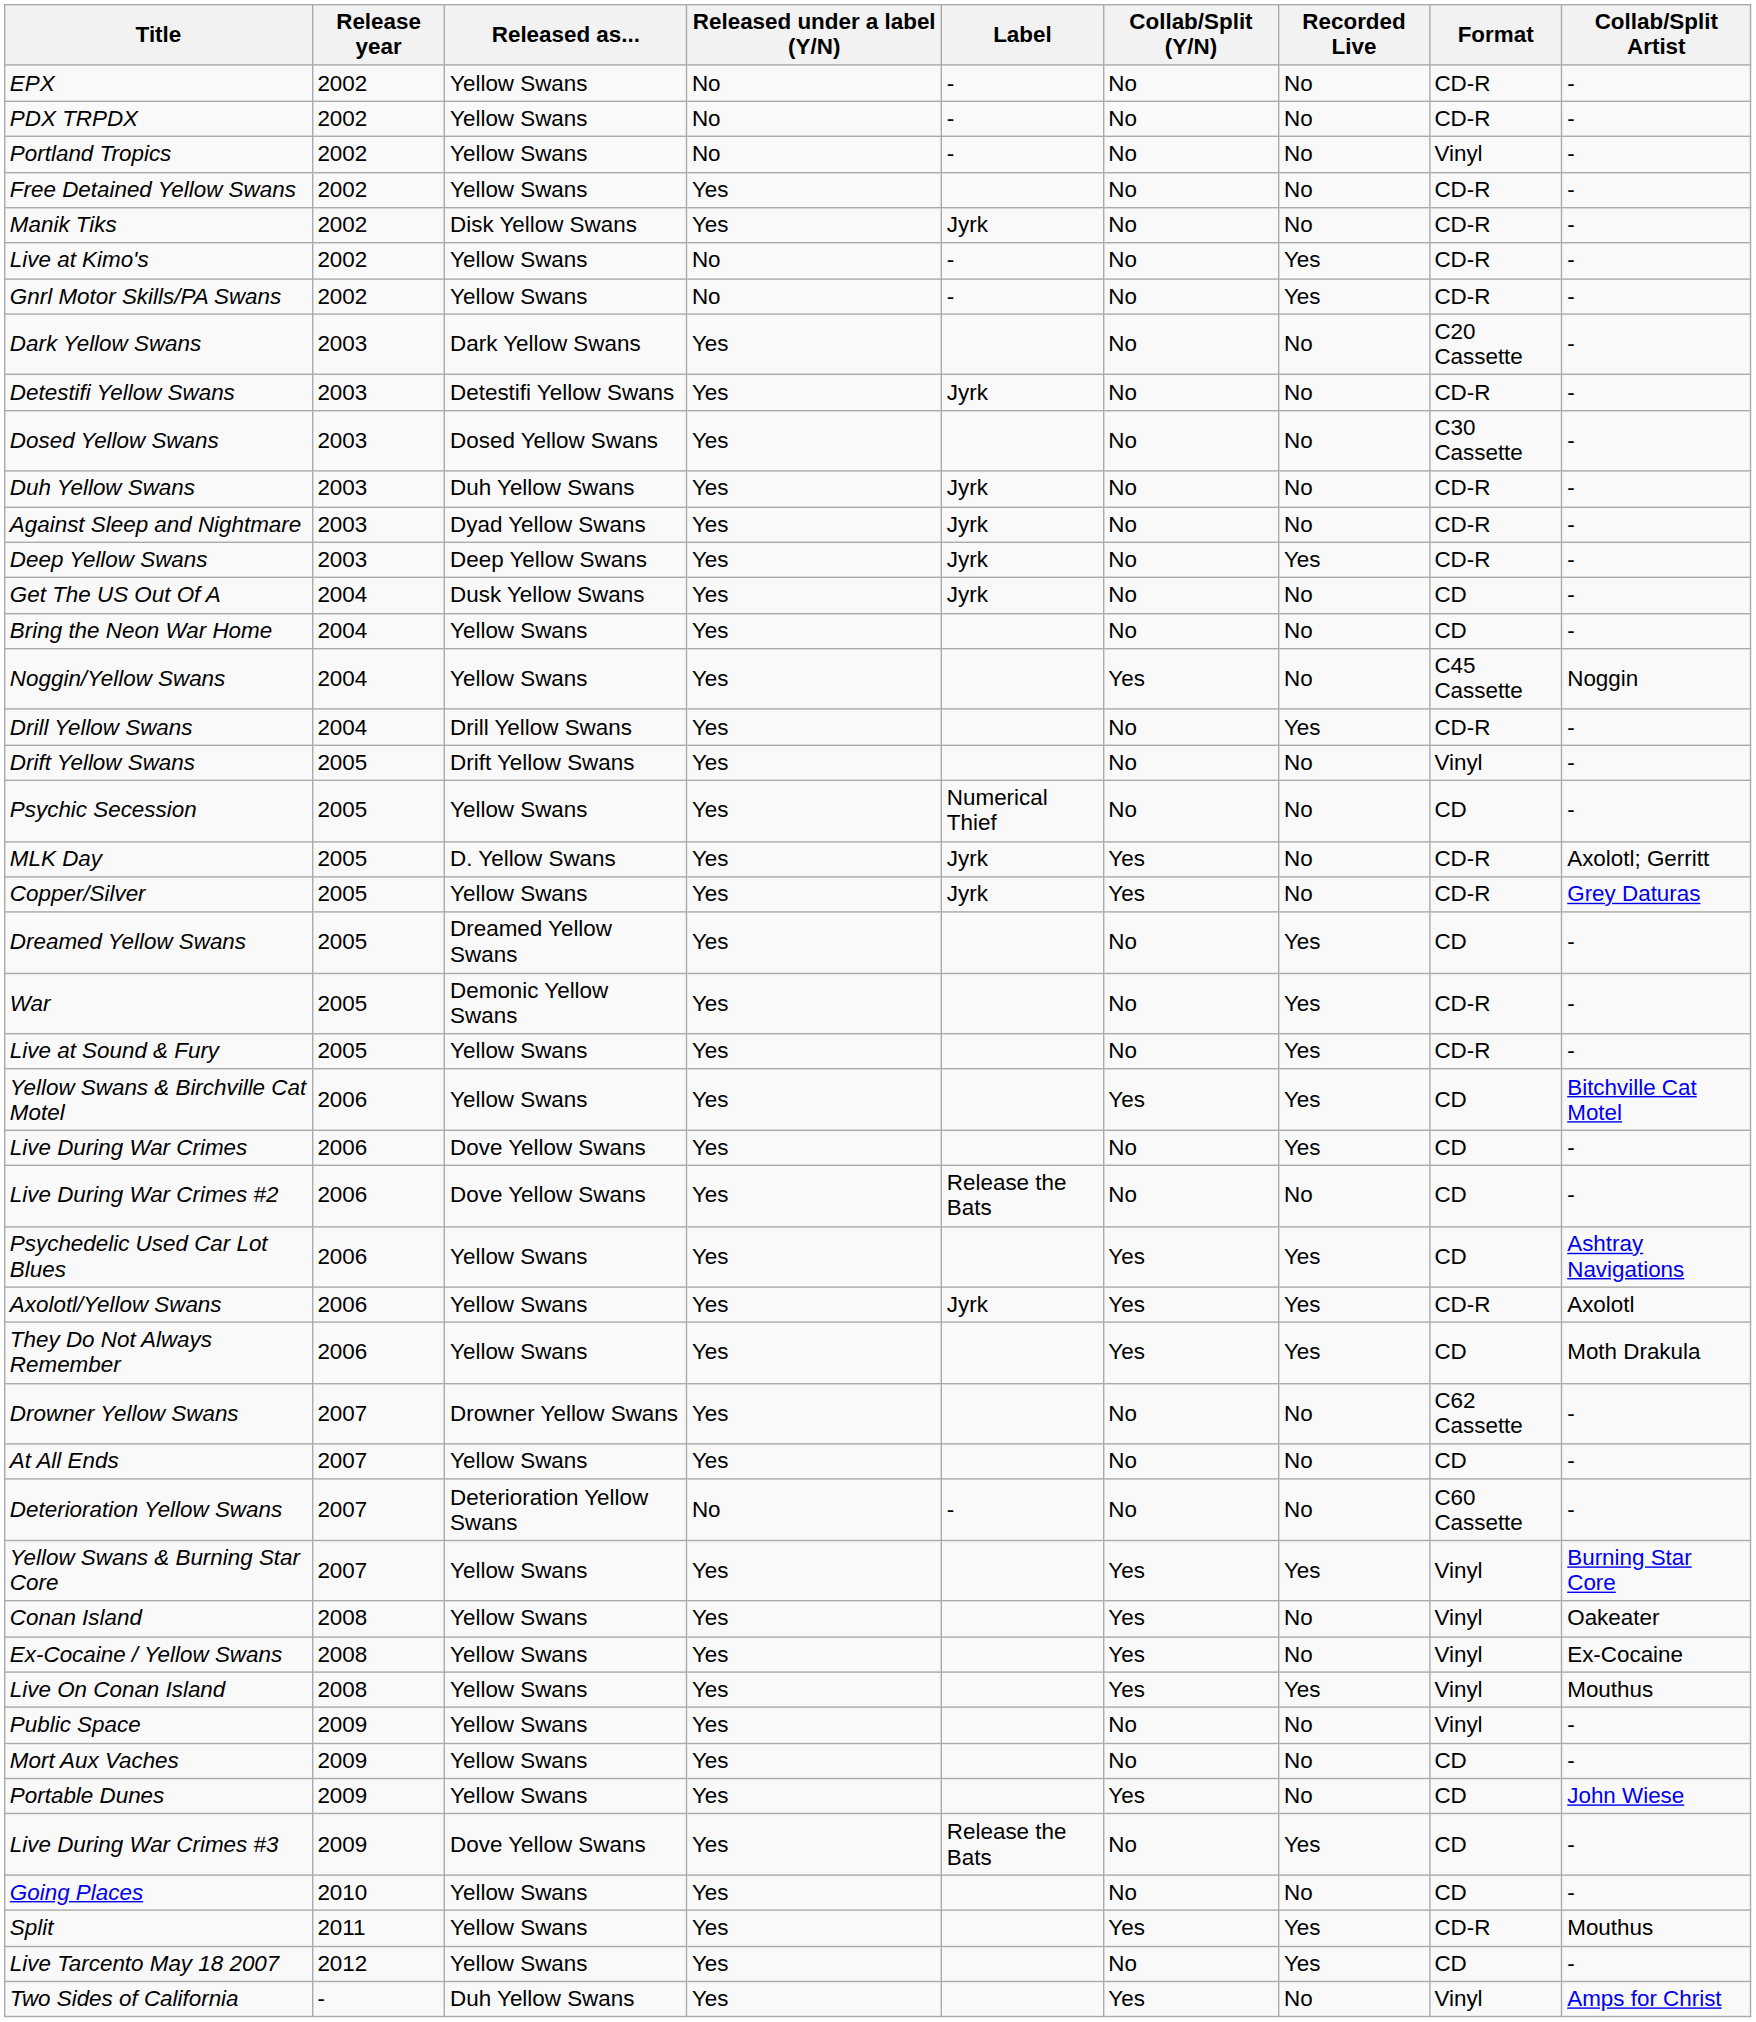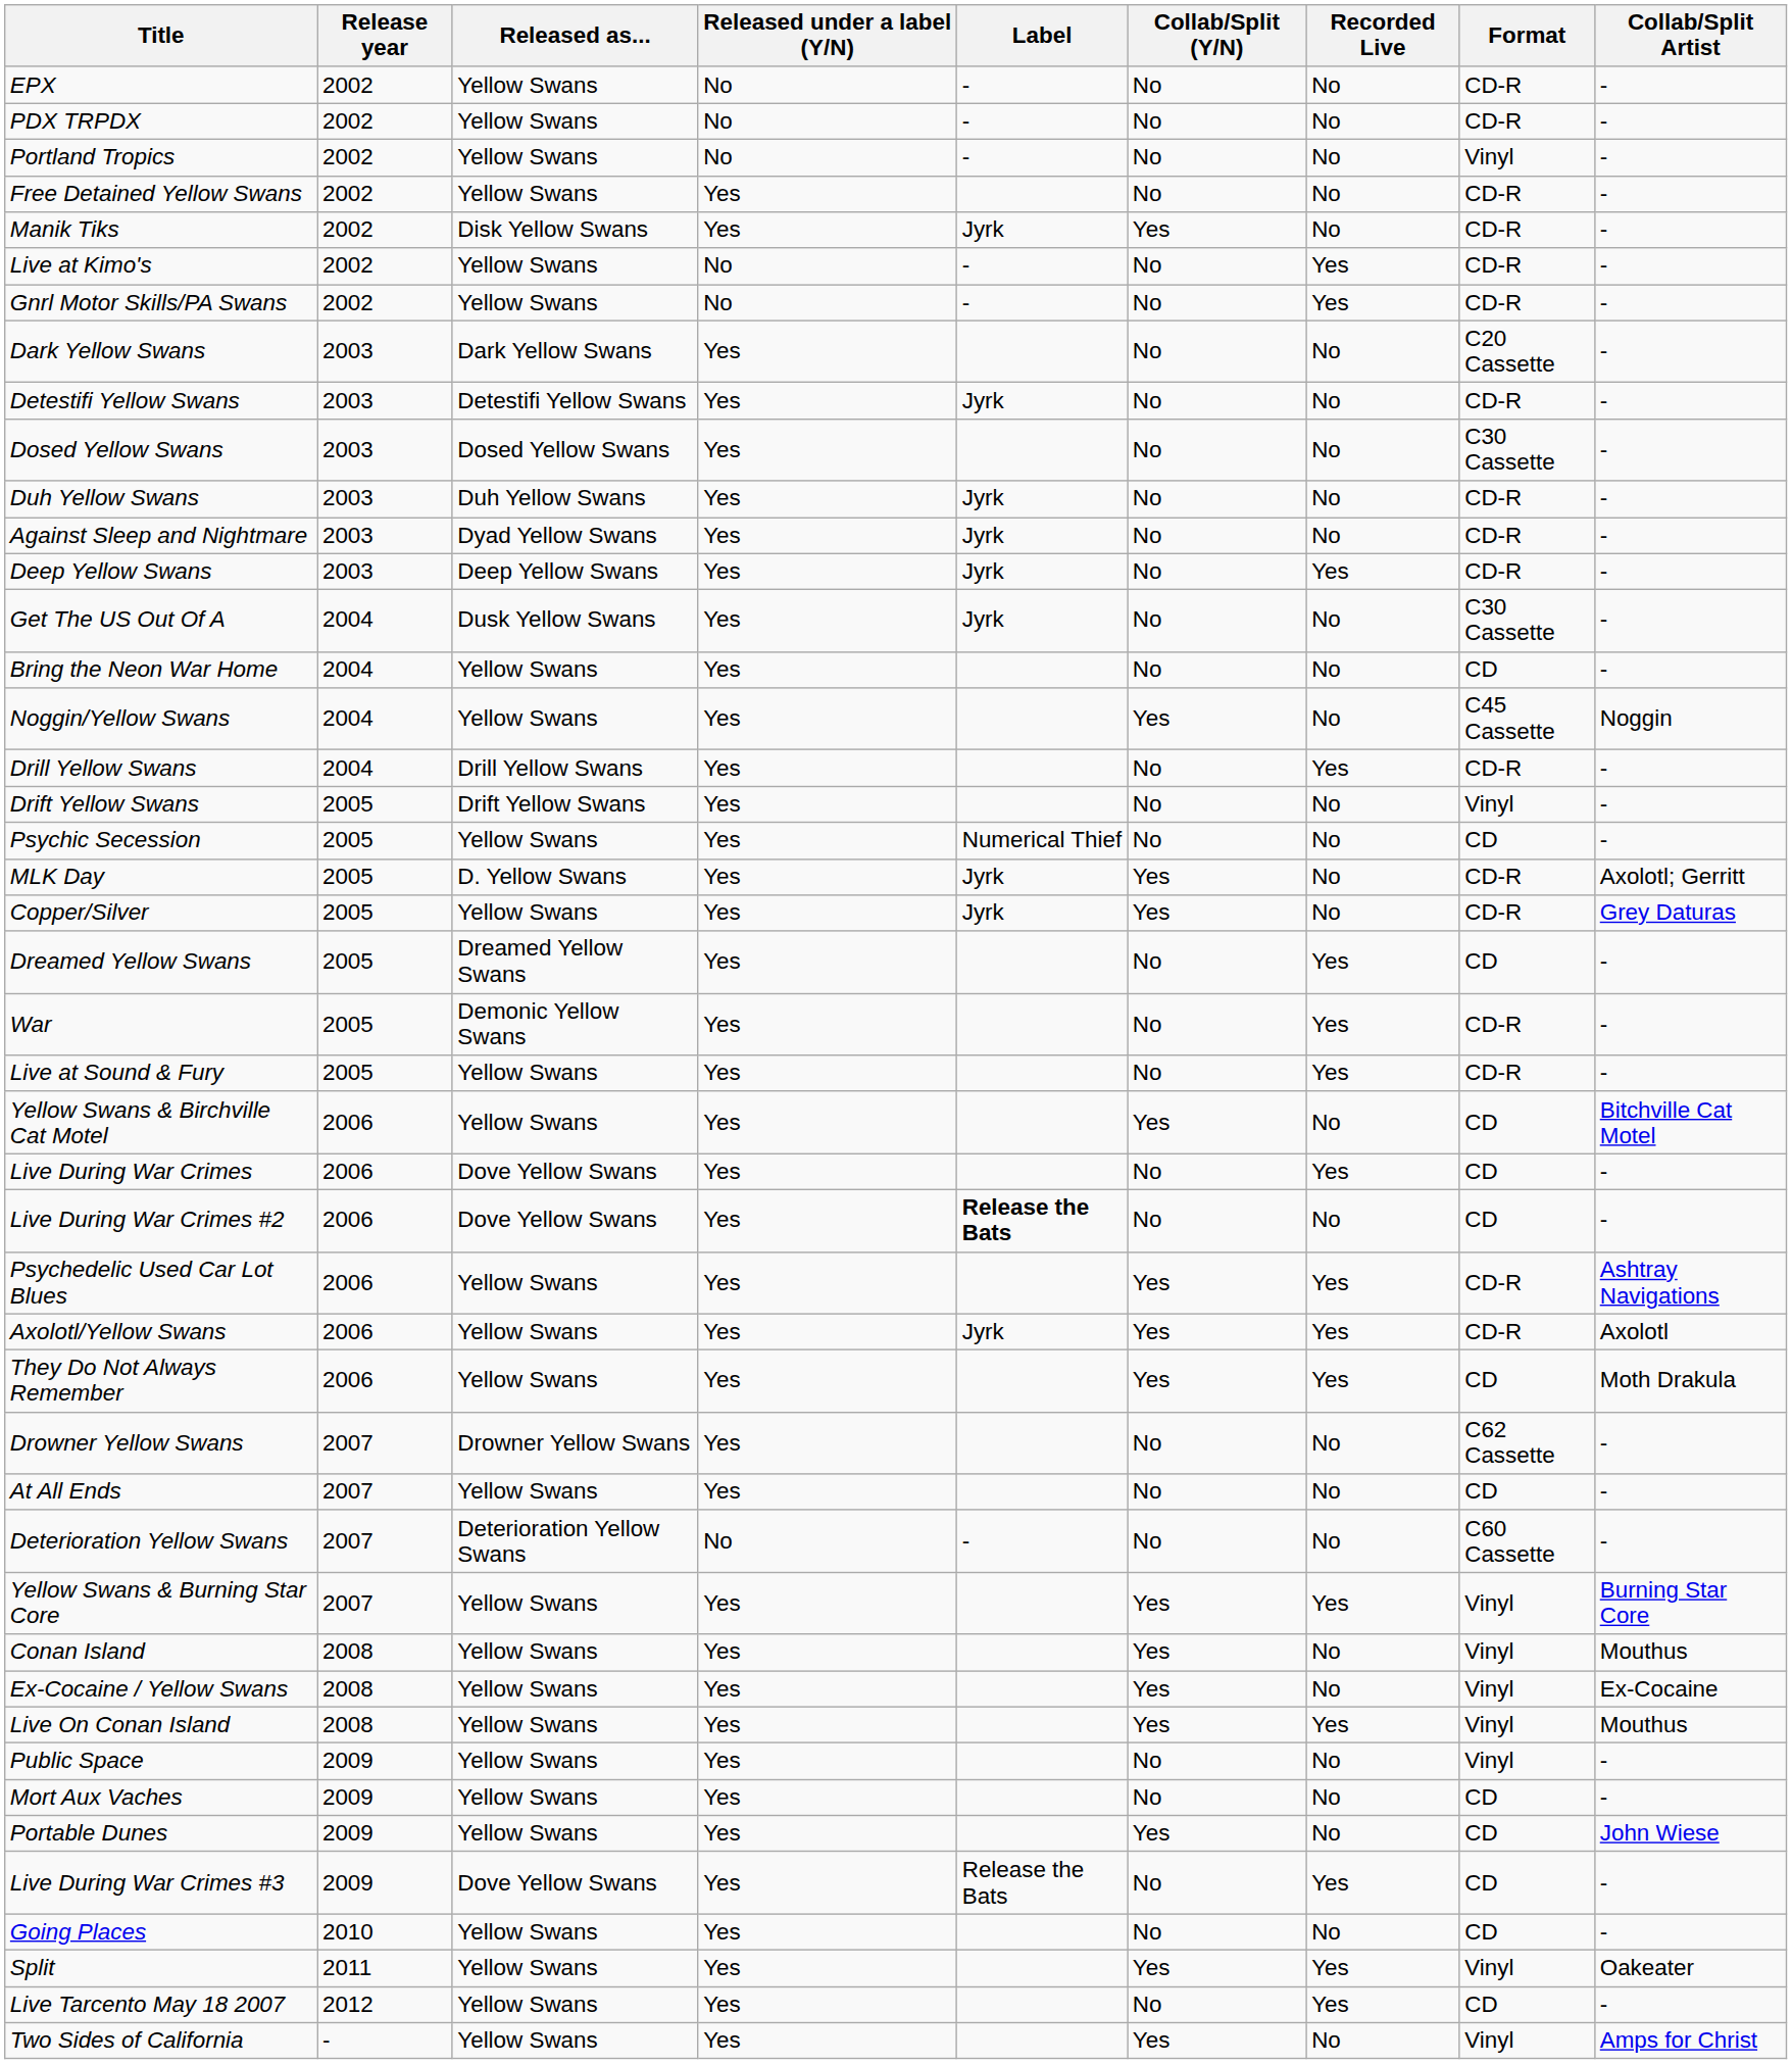Manik Tiks | Collab/Split (Y/N): No -> Yes
Get The US Out Of A | Format: CD -> C30 Cassette
Yellow Swans & Birchville Cat Motel | Recorded Live: Yes -> No
Live During War Crimes #2 | Label: normal -> bold
Psychedelic Used Car Lot Blues | Format: CD -> CD-R
Conan Island | Collab/Split Artist: Oakeater -> Mouthus
Split | Format: CD-R -> Vinyl
Split | Collab/Split Artist: Mouthus -> Oakeater
Two Sides of California | Released as...: Duh Yellow Swans -> Yellow Swans
